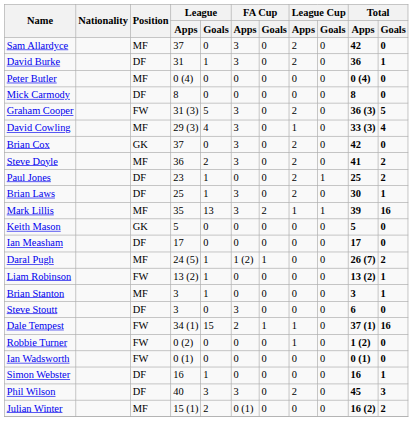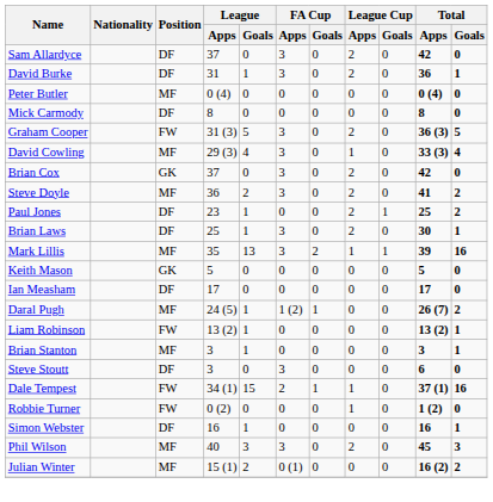Sam Allardyce | Position: MF -> DF
- row: Ian Wadsworth | FW | 0 (1) | 0 | 0 | 0 | 0 | 0 | 0 (1) | 0
Phil Wilson | Position: DF -> MF
